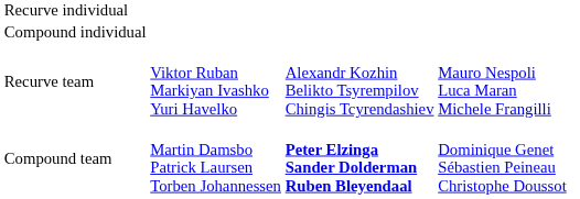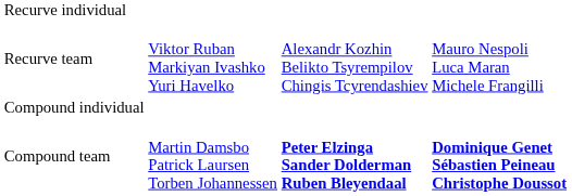rows swapped: Recurve team <-> Compound individual
Compound team | column 4: normal -> bold
